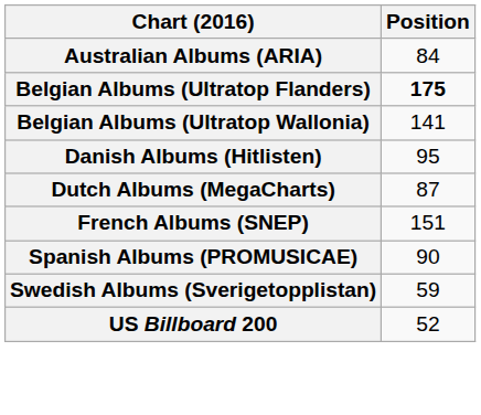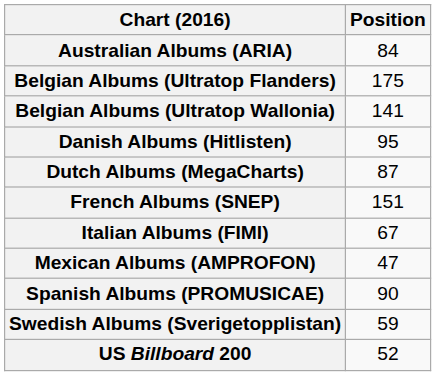Belgian Albums (Ultratop Flanders) | Position: bold -> normal
+ row: Italian Albums (FIMI) | 67
+ row: Mexican Albums (AMPROFON) | 47
